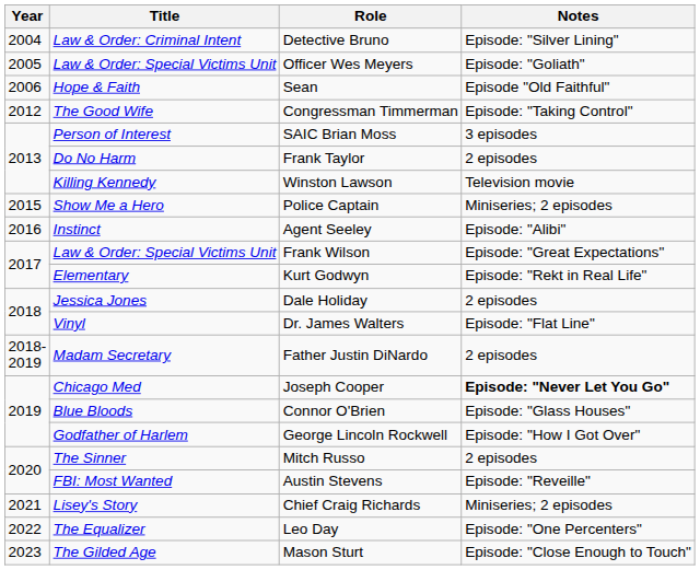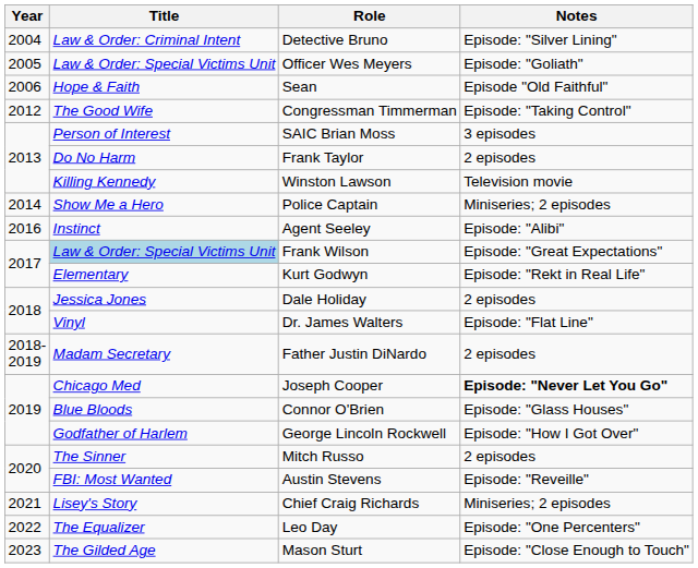Police Captain | Year: 2015 -> 2014
Frank Wilson | Title: no background -> lightblue background
